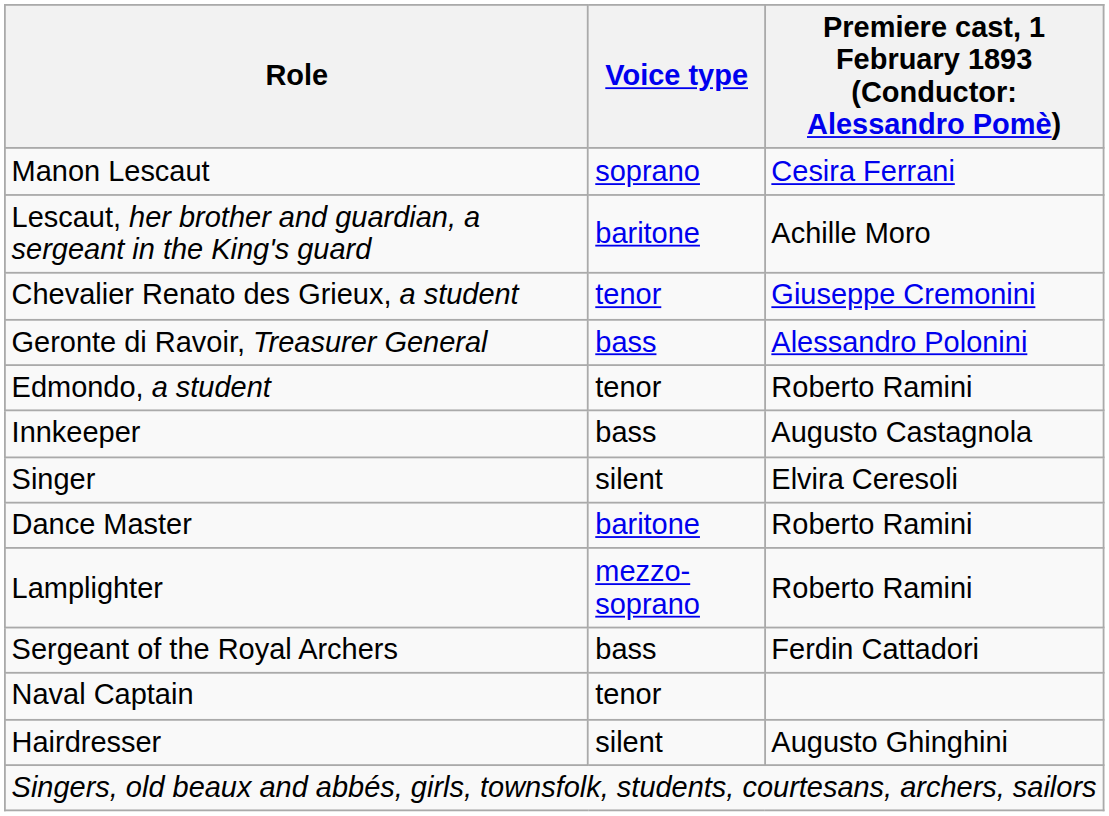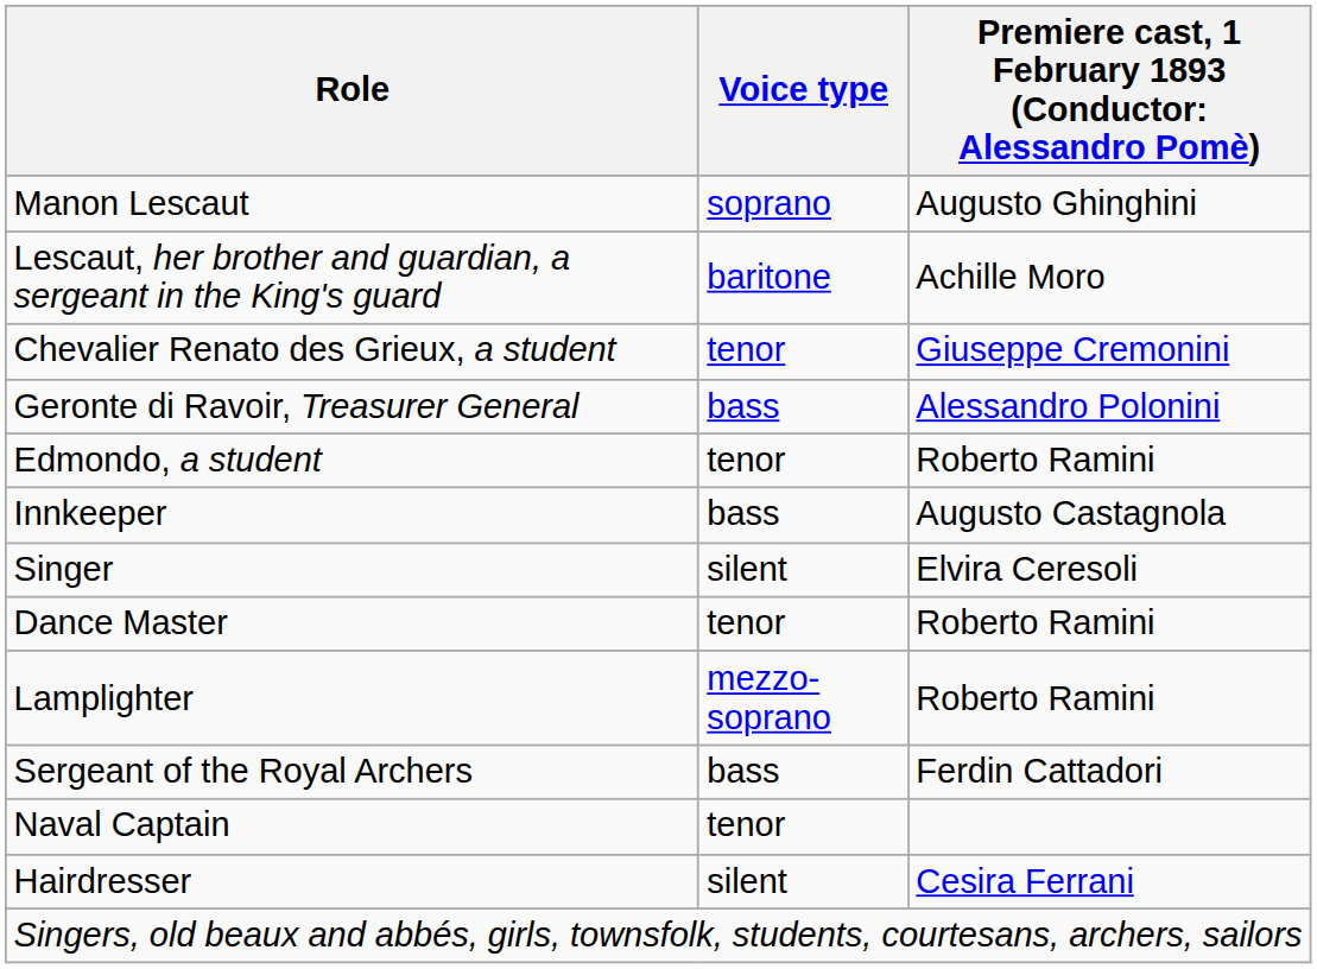Manon Lescaut | column 3: Cesira Ferrani -> Augusto Ghinghini
Dance Master | Voice type: baritone -> tenor
Hairdresser | column 3: Augusto Ghinghini -> Cesira Ferrani
